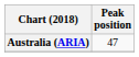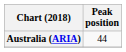Australia (ARIA) | Peak position: 47 -> 44
